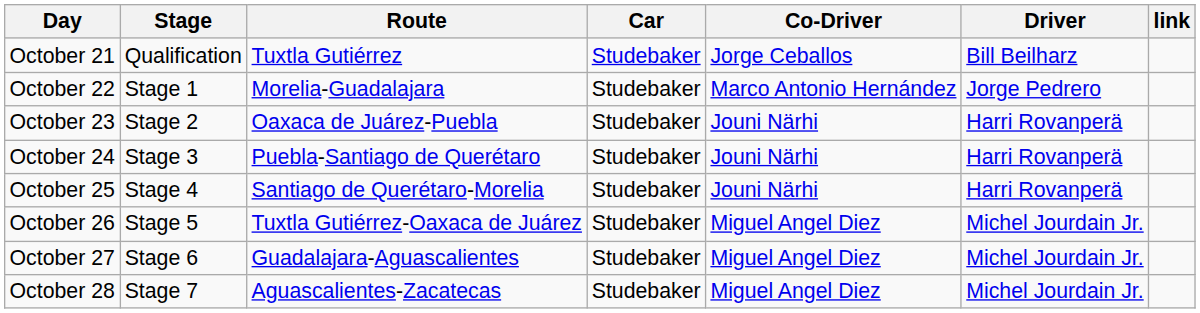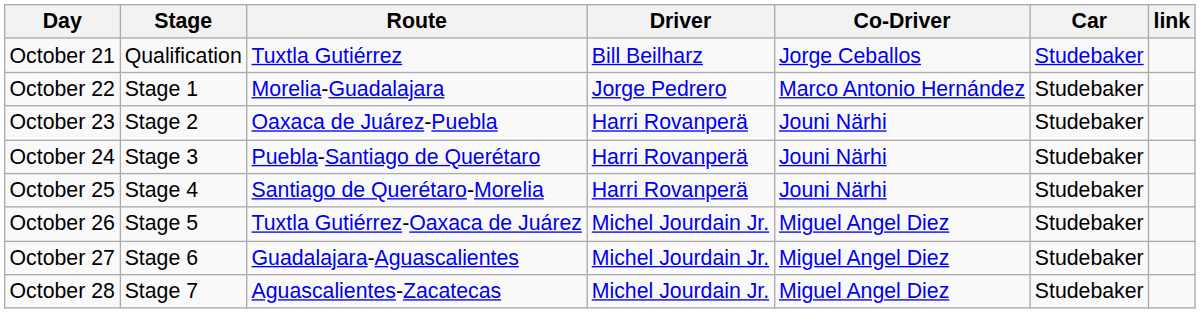columns swapped: Driver <-> Car
